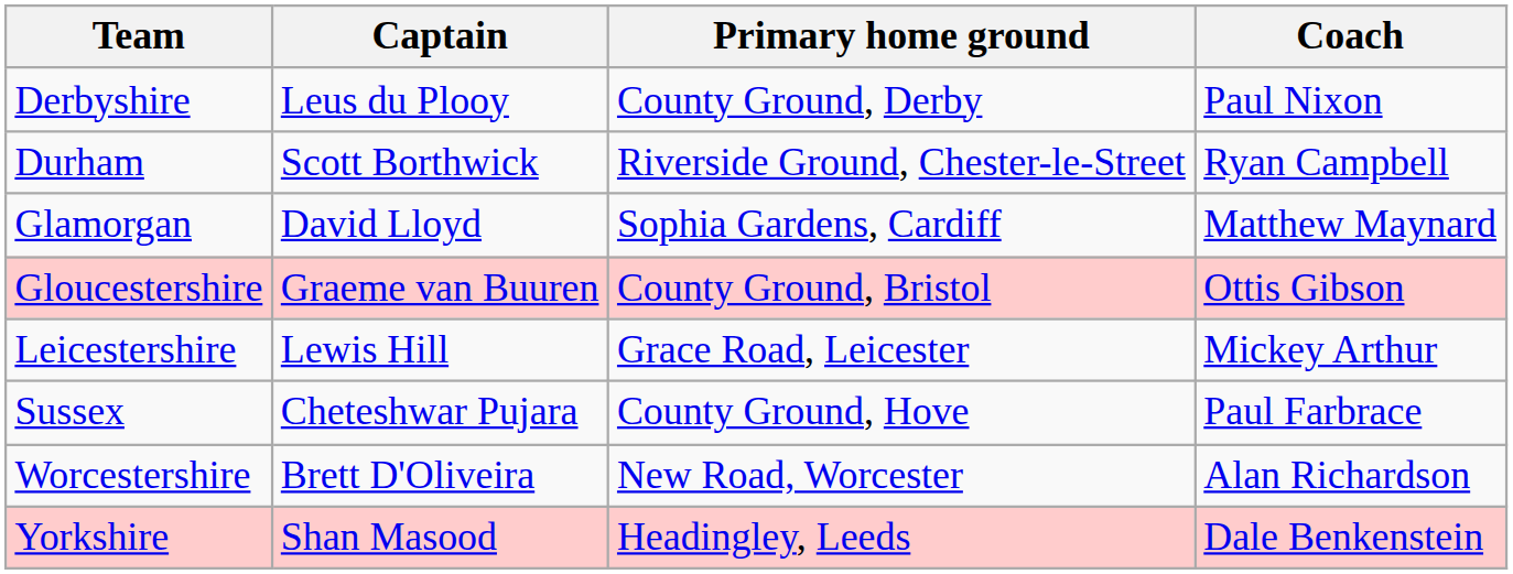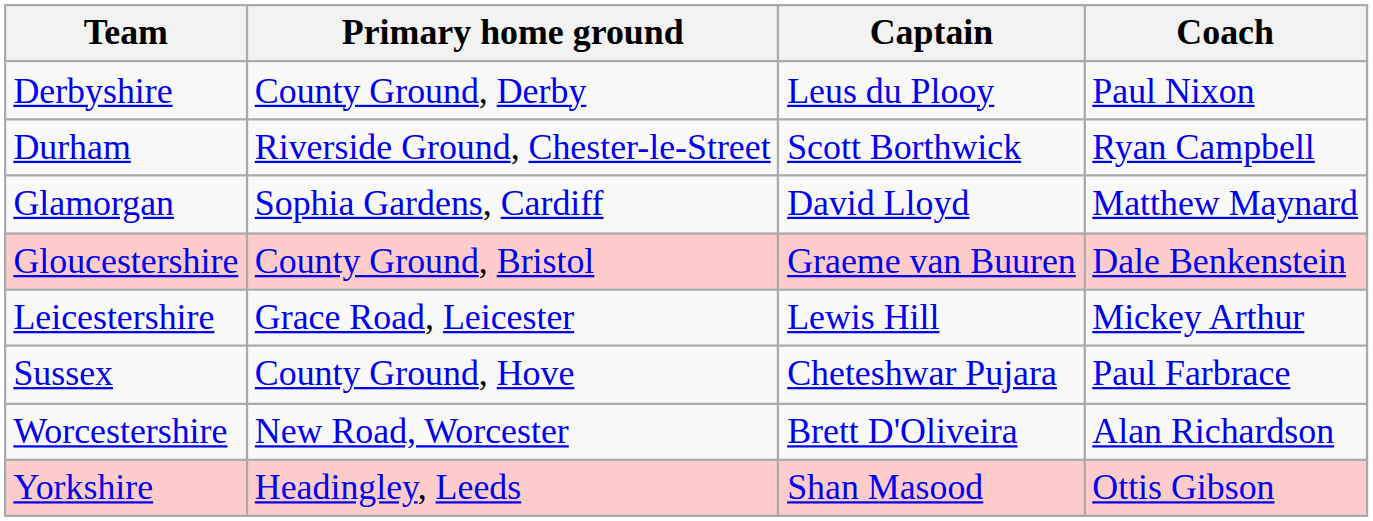columns swapped: Primary home ground <-> Captain
Gloucestershire | Coach: Ottis Gibson -> Dale Benkenstein
Yorkshire | Coach: Dale Benkenstein -> Ottis Gibson
